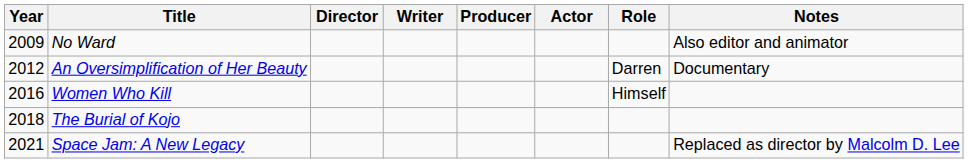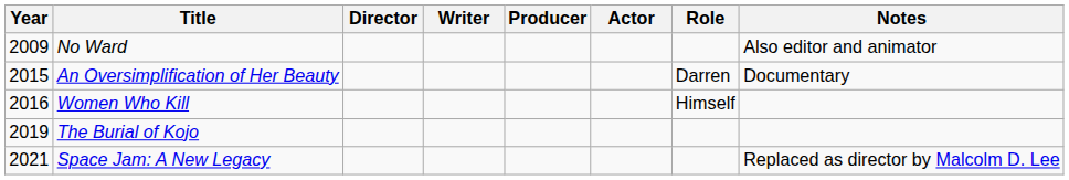An Oversimplification of Her Beauty | Year: 2012 -> 2015
The Burial of Kojo | Year: 2018 -> 2019
